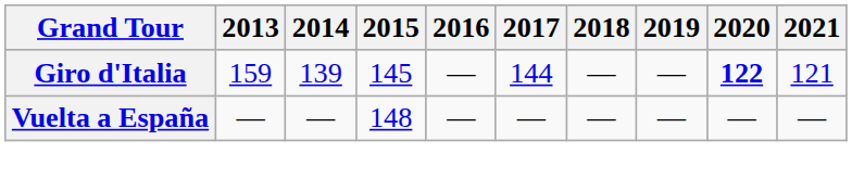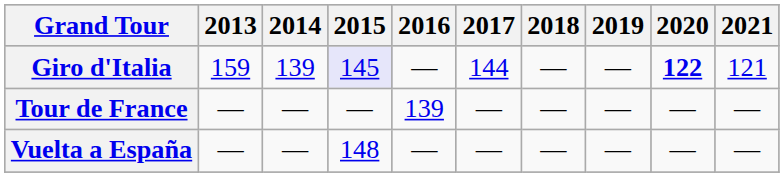Giro d'Italia | 2015: no background -> lavender background
+ row: Tour de France | — | — | — | 139 | — | — | — | — | —
